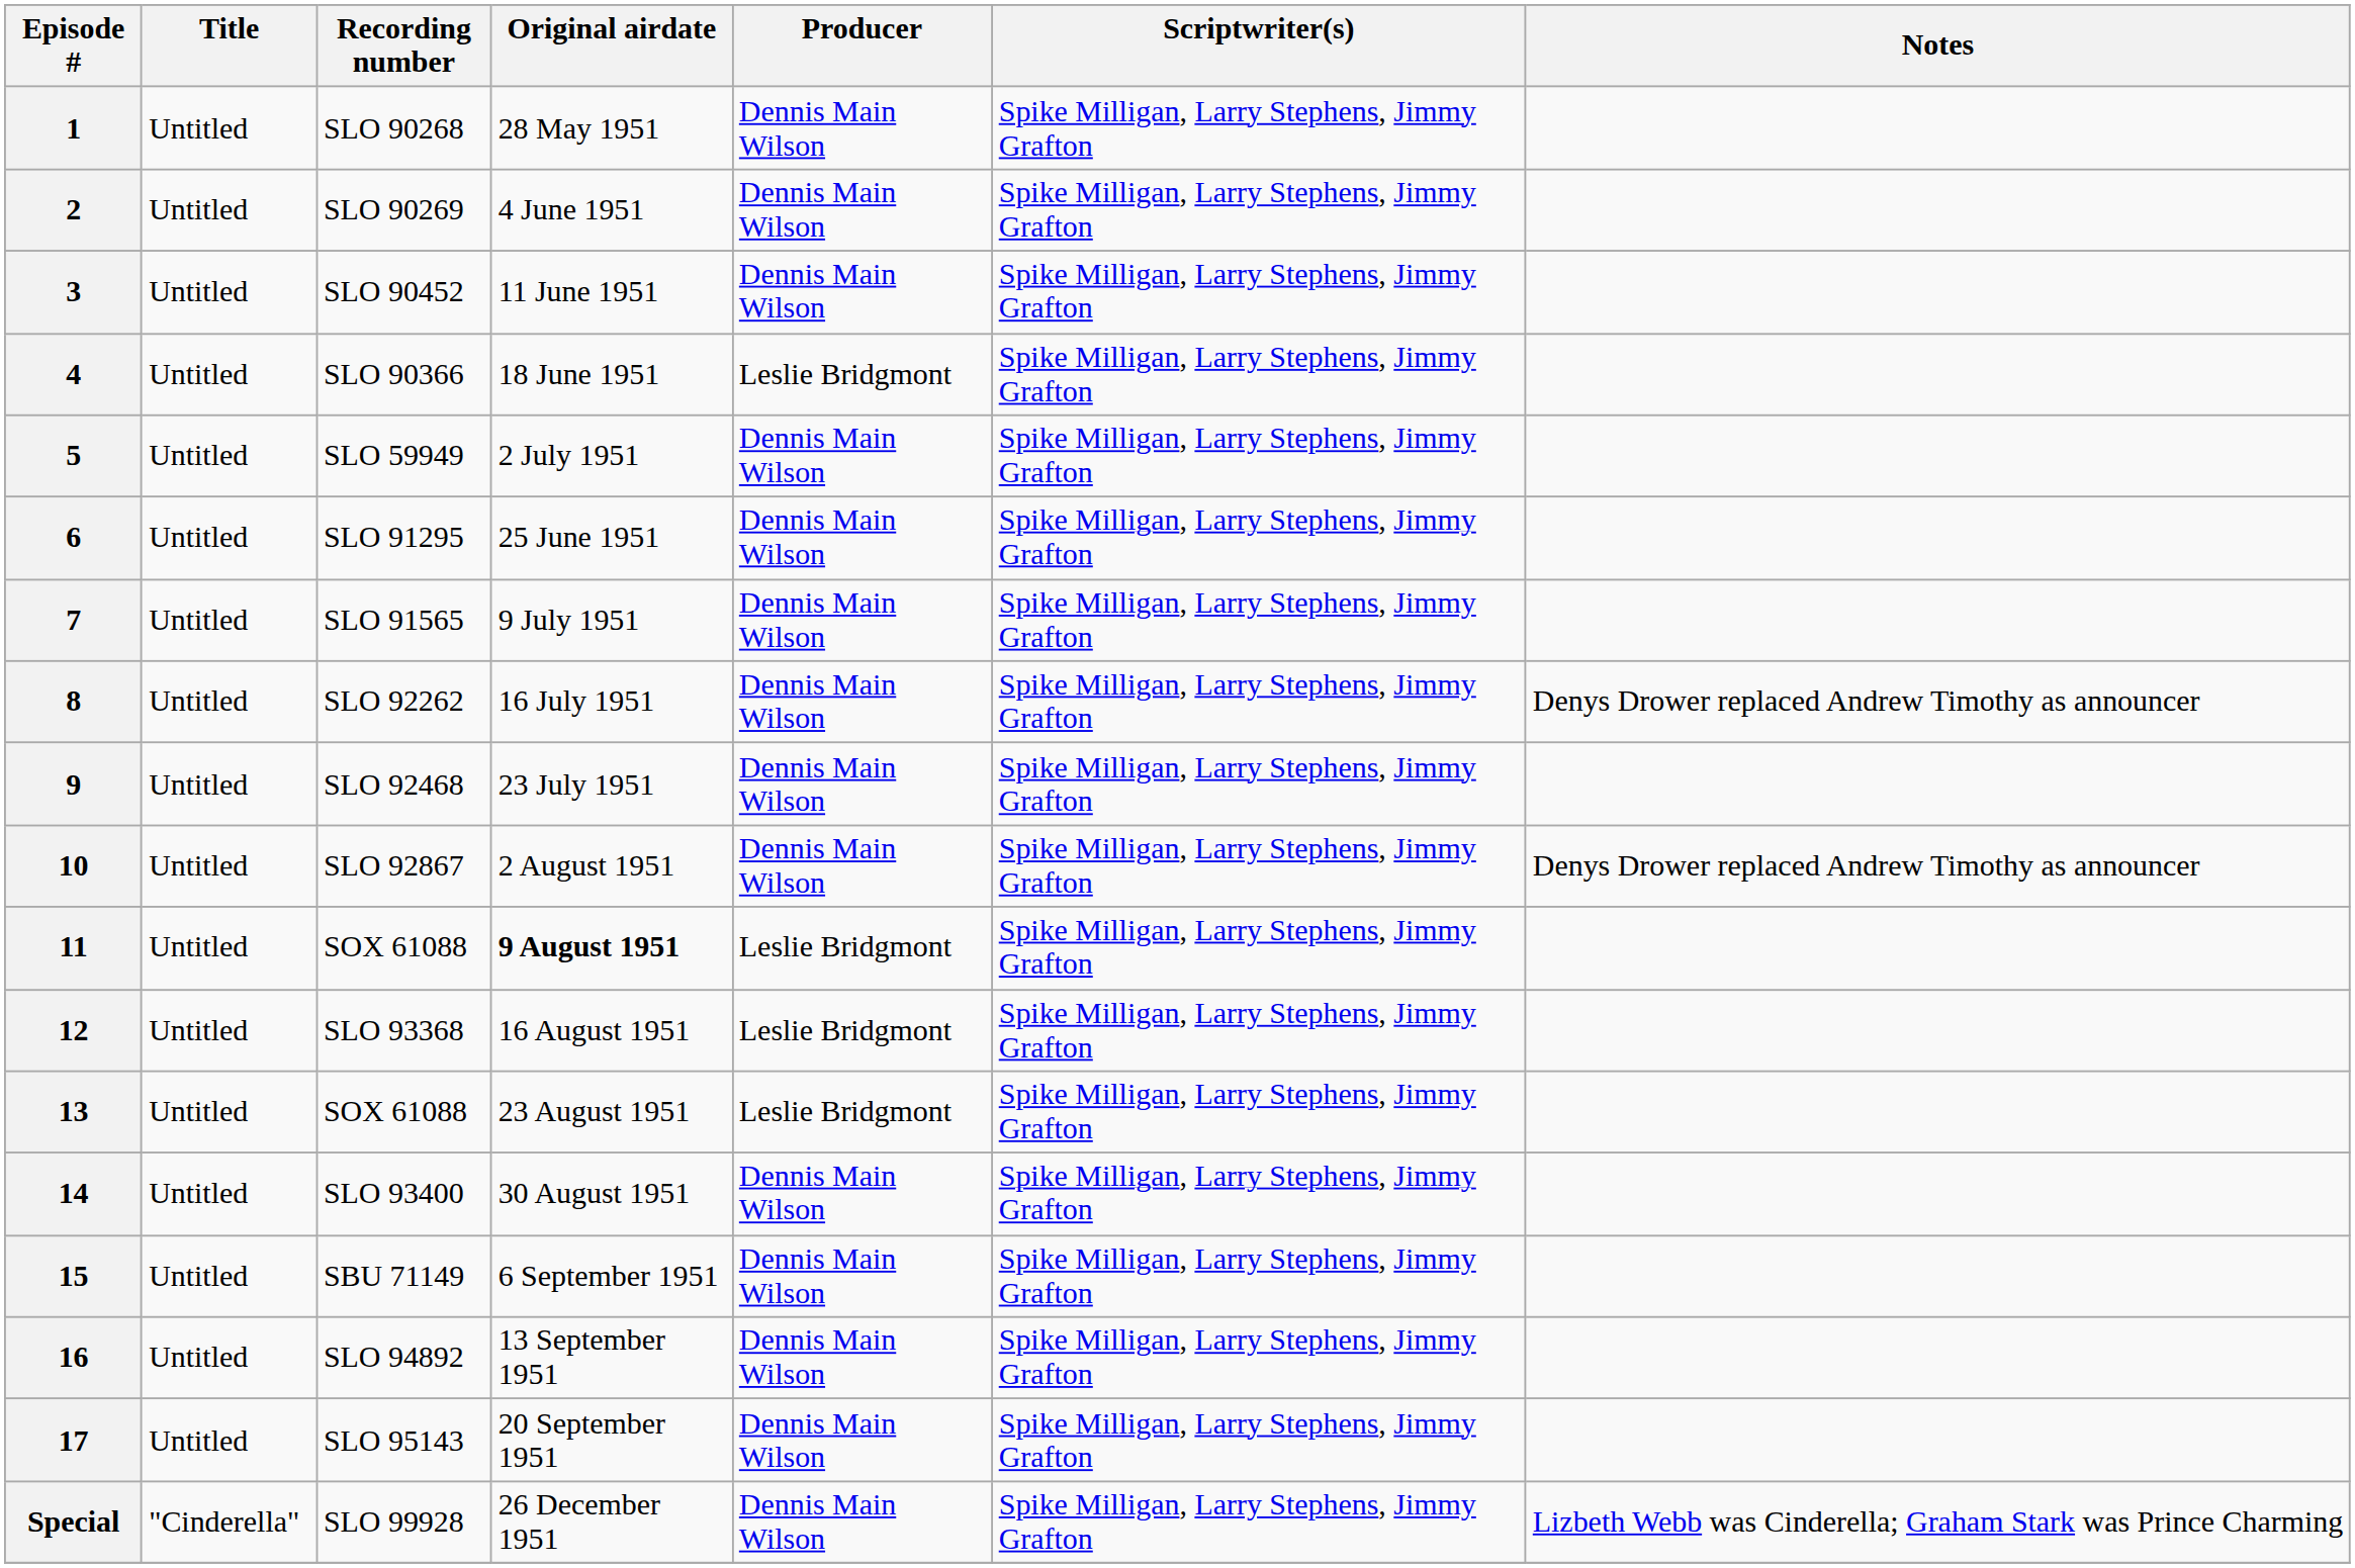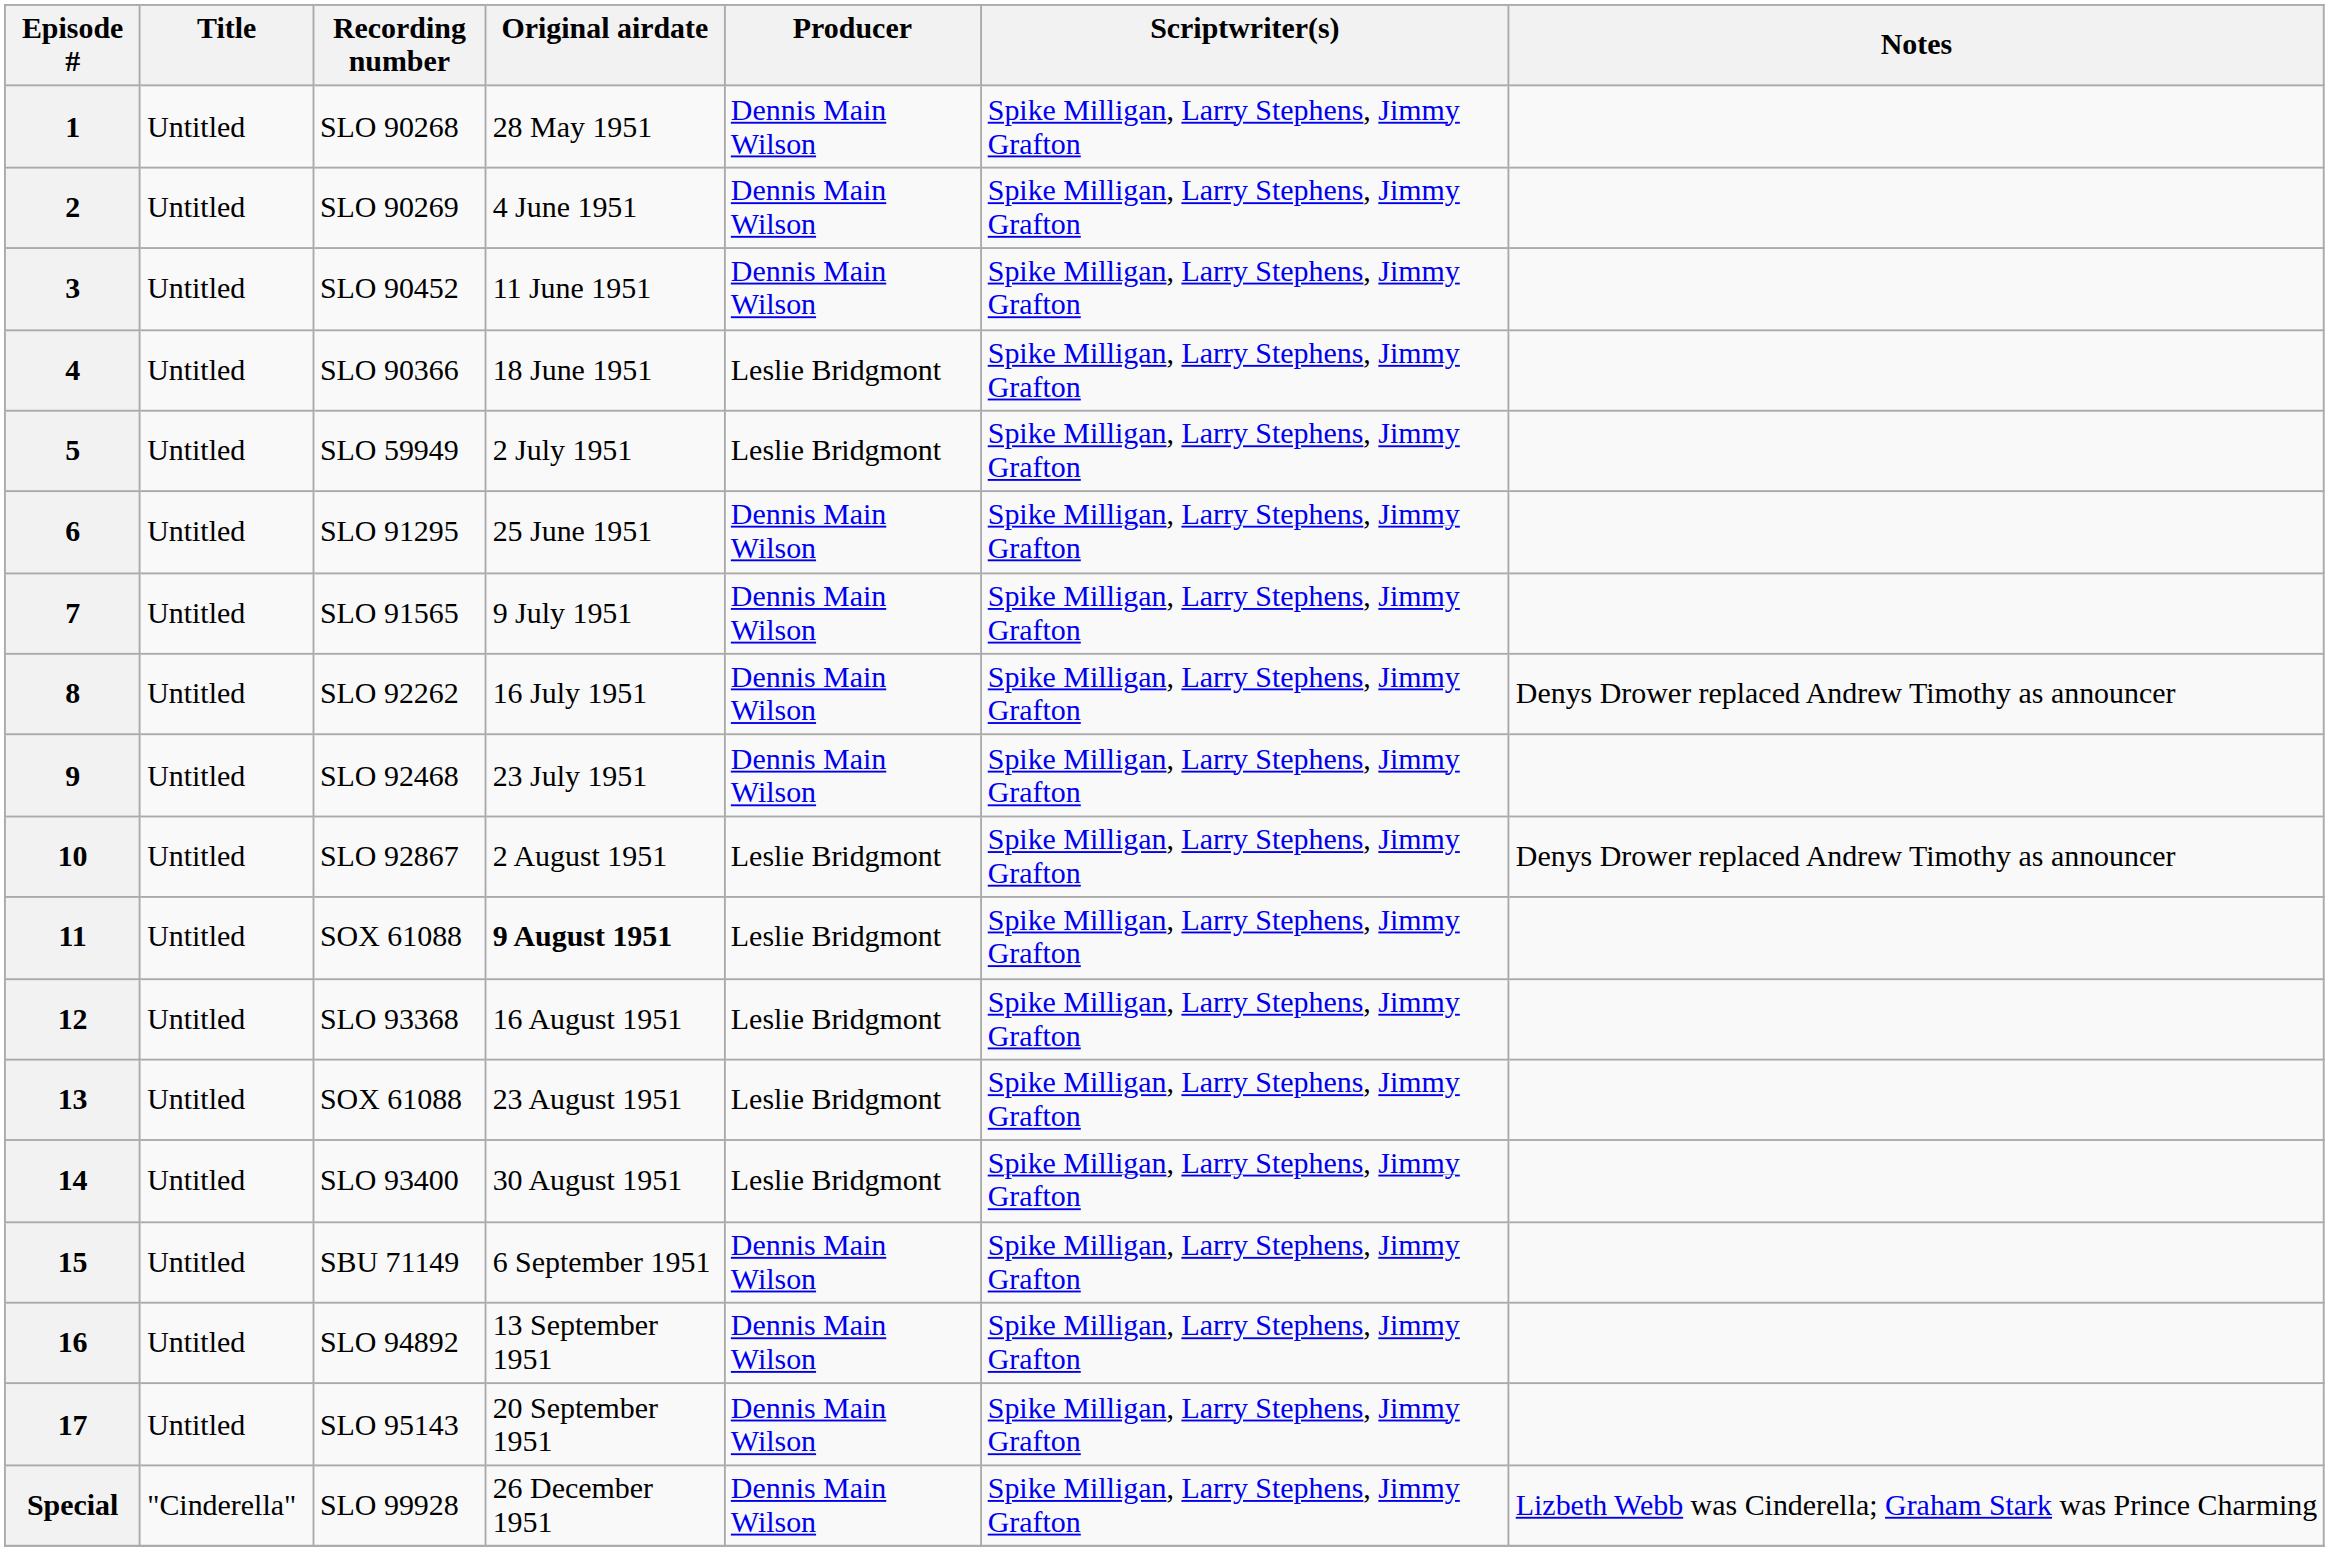5 | Producer: Dennis Main Wilson -> Leslie Bridgmont
10 | Producer: Dennis Main Wilson -> Leslie Bridgmont
14 | Producer: Dennis Main Wilson -> Leslie Bridgmont
